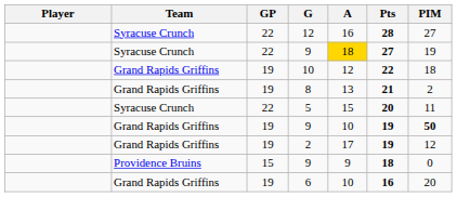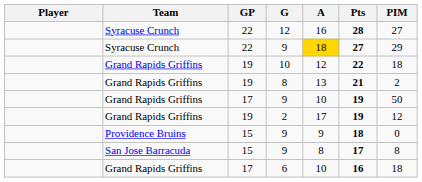Syracuse Crunch / 9 | PIM: 19 -> 29
- row: Syracuse Crunch | 22 | 5 | 15 | 20 | 11
Grand Rapids Griffins / 9 | GP: 19 -> 17
Grand Rapids Griffins / 9 | PIM: bold -> normal
+ row: San Jose Barracuda | 15 | 9 | 8 | 17 | 8
6 | GP: 19 -> 17
6 | PIM: 20 -> 18
